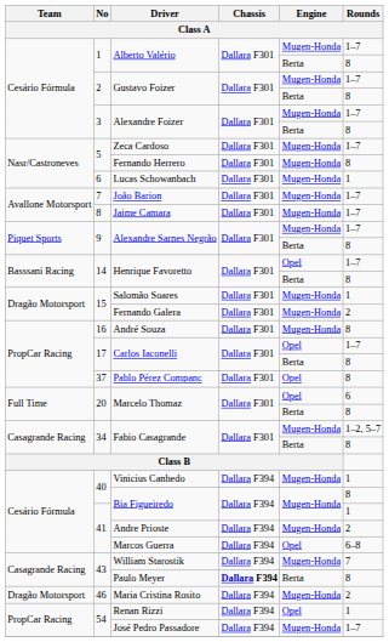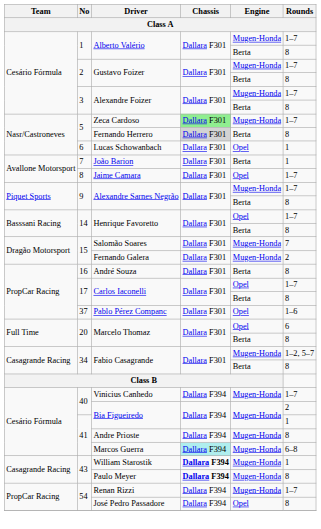Zeca Cardoso | Chassis: no background -> lightgreen background
Fernando Herrero | Chassis: no background -> lightgrey background
Fernando Herrero | Engine: Mugen-Honda -> Berta
Lucas Schowanbach | Engine: Mugen-Honda -> Opel
João Barion | Engine: Mugen-Honda -> Berta
João Barion | Rounds: 1–7 -> 1
Jaime Camara | Engine: Mugen-Honda -> Opel
Salomão Soares | Rounds: 1 -> 7
André Souza | Engine: Mugen-Honda -> Berta
Pablo Pérez Companc | Rounds: 8 -> 1–6
Vinicius Canhedo | Rounds: 1 -> 1–7
40 / Bia Figueiredo | Rounds: 8 -> 2
Andre Prioste | Rounds: 2 -> 8
Marcos Guerra | Chassis: no background -> paleturquoise background
Marcos Guerra | Engine: Opel -> Mugen-Honda
William Starostik | Chassis: normal -> bold
William Starostik | Rounds: 7 -> 1
Paulo Meyer | Engine: Berta -> Mugen-Honda
- row: Dragão Motorsport | 46 | Maria Cristina Rosito | Dallara F394 | Mugen-Honda | 2
Renan Rizzi | Engine: Opel -> Mugen-Honda
Renan Rizzi | Rounds: 1 -> 1–7
José Pedro Passadore | Engine: Mugen-Honda -> Opel
José Pedro Passadore | Rounds: 1–7 -> 8
